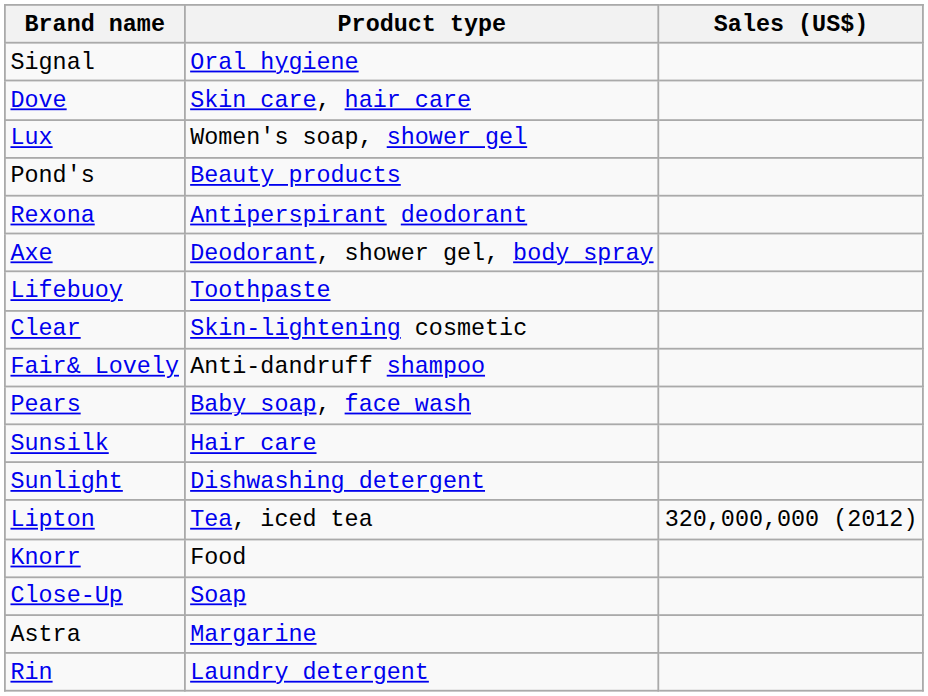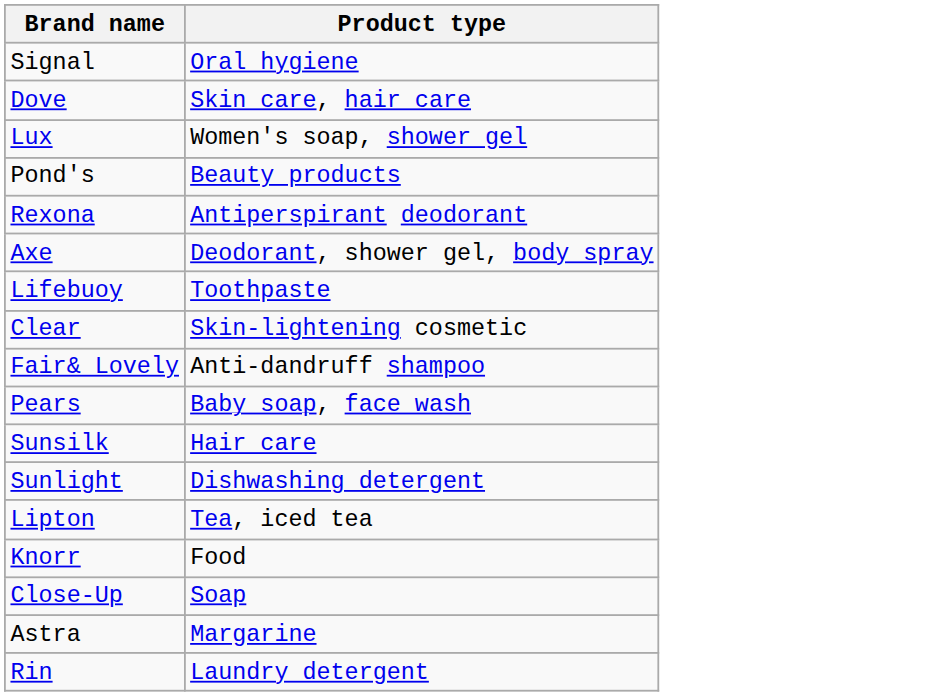- column: Sales (US$) | 320,000,000 (2012)
